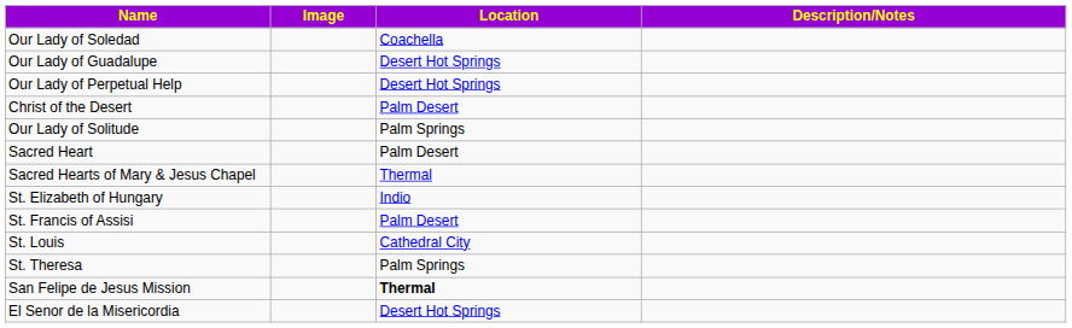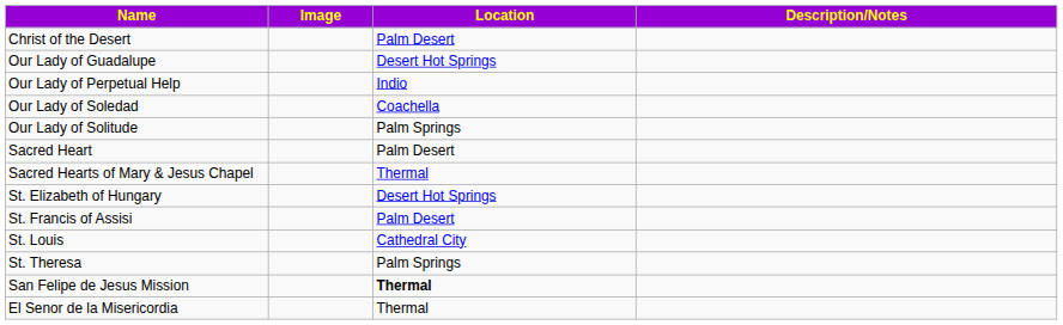rows swapped: Christ of the Desert <-> Our Lady of Soledad
Our Lady of Perpetual Help | Location: Desert Hot Springs -> Indio
St. Elizabeth of Hungary | Location: Indio -> Desert Hot Springs
El Senor de la Misericordia | Location: Desert Hot Springs -> Thermal
